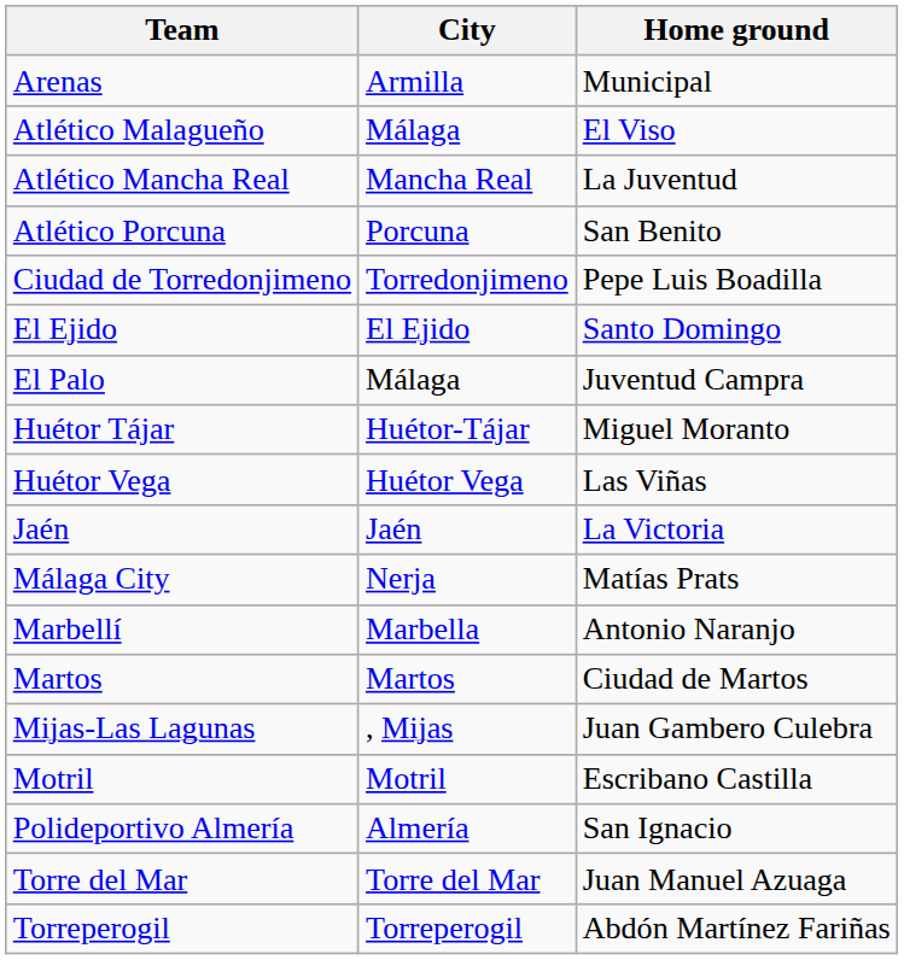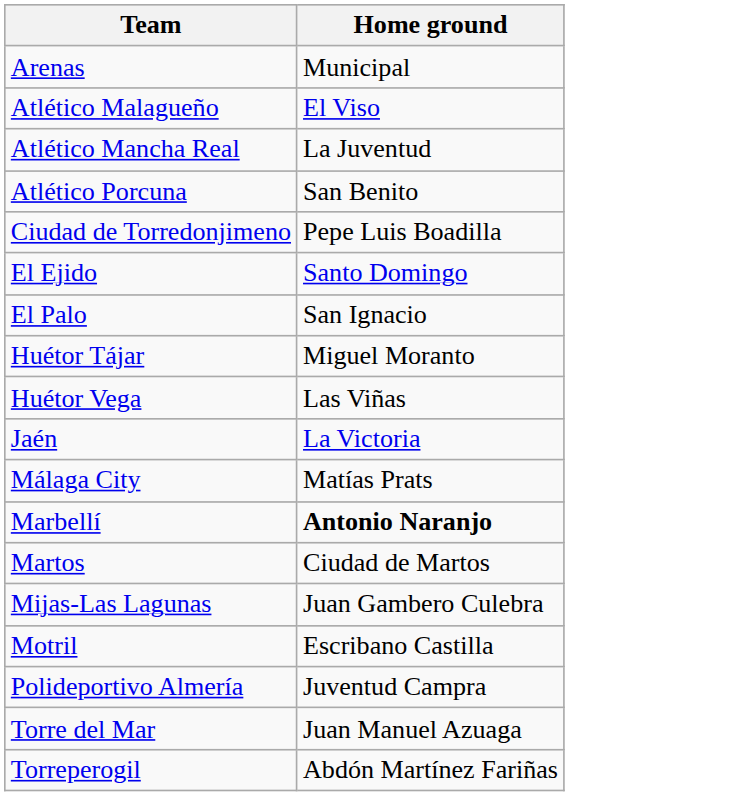- column: City | Armilla | Málaga | Mancha Real | Porcuna | Torredonjimeno | El Ejido | Málaga | Huétor-Tájar | Huétor Vega | Jaén | Nerja | Marbella | Martos | , Mijas | Motril | Almería | Torre del Mar | Torreperogil
El Palo | Home ground: Juventud Campra -> San Ignacio
Marbellí | Home ground: normal -> bold
Polideportivo Almería | Home ground: San Ignacio -> Juventud Campra
